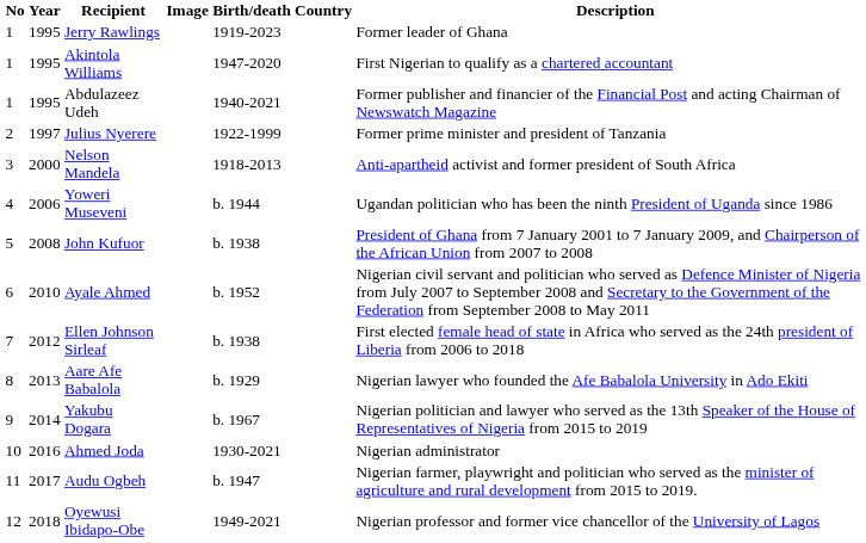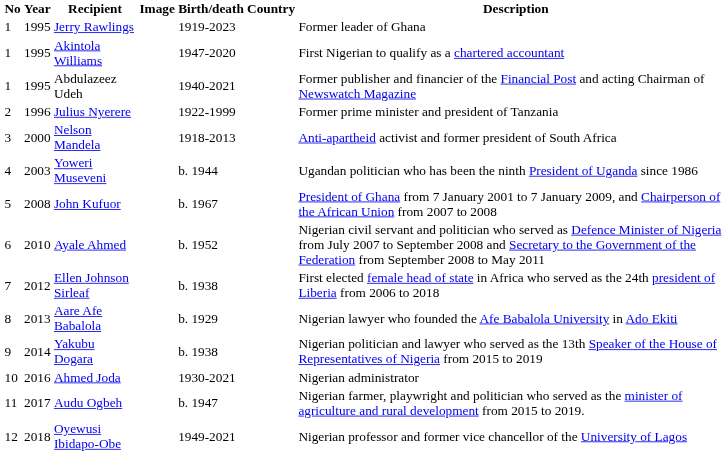Julius Nyerere | Year: 1997 -> 1996
Yoweri Museveni | Year: 2006 -> 2003
John Kufuor | Birth/death: b. 1938 -> b. 1967
Yakubu Dogara | Birth/death: b. 1967 -> b. 1938
